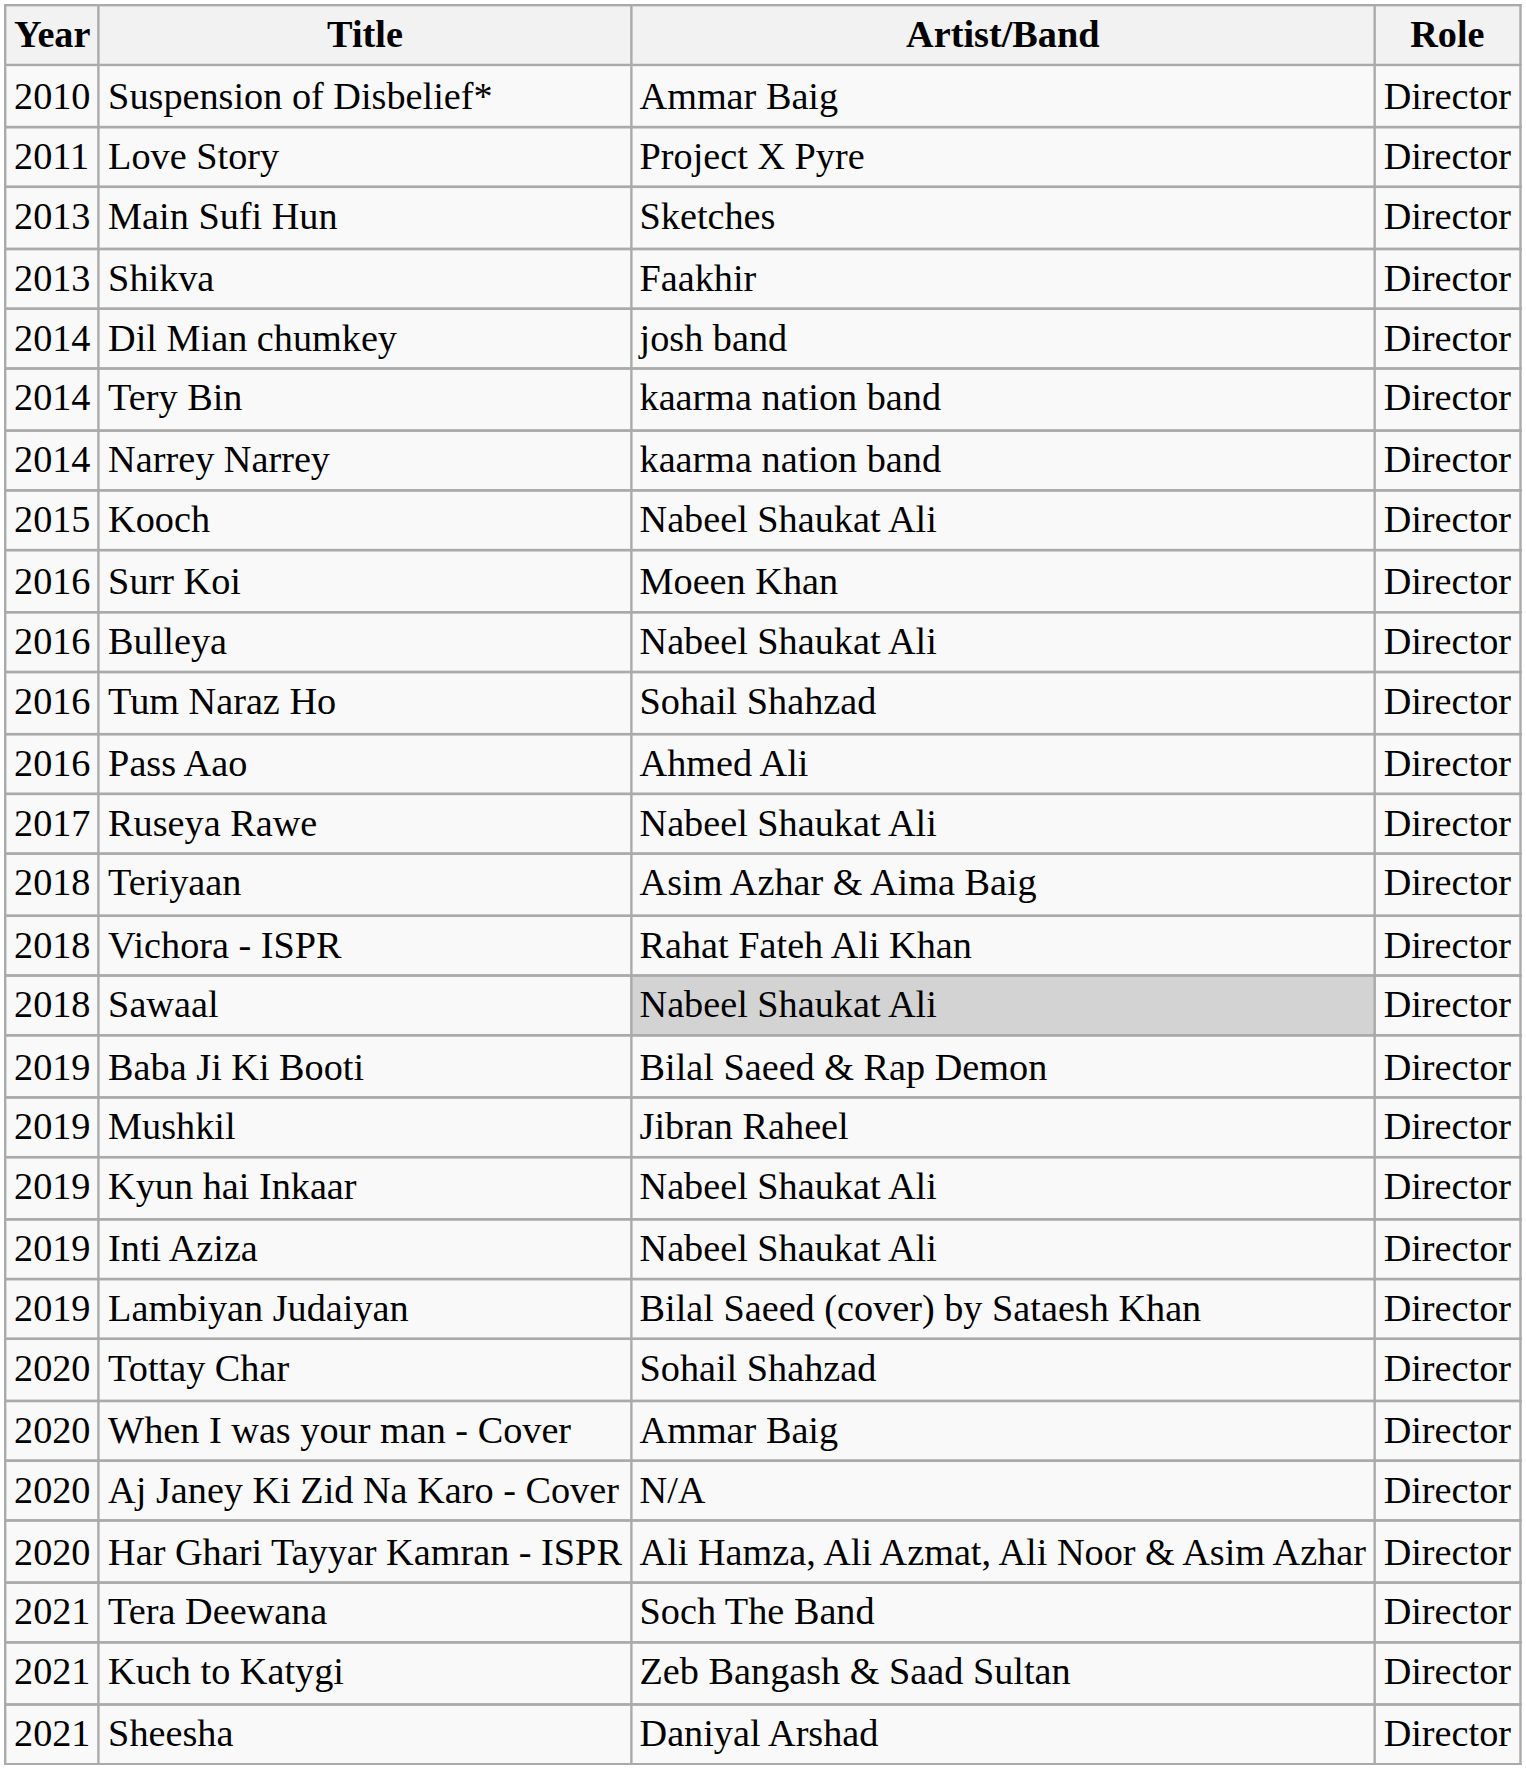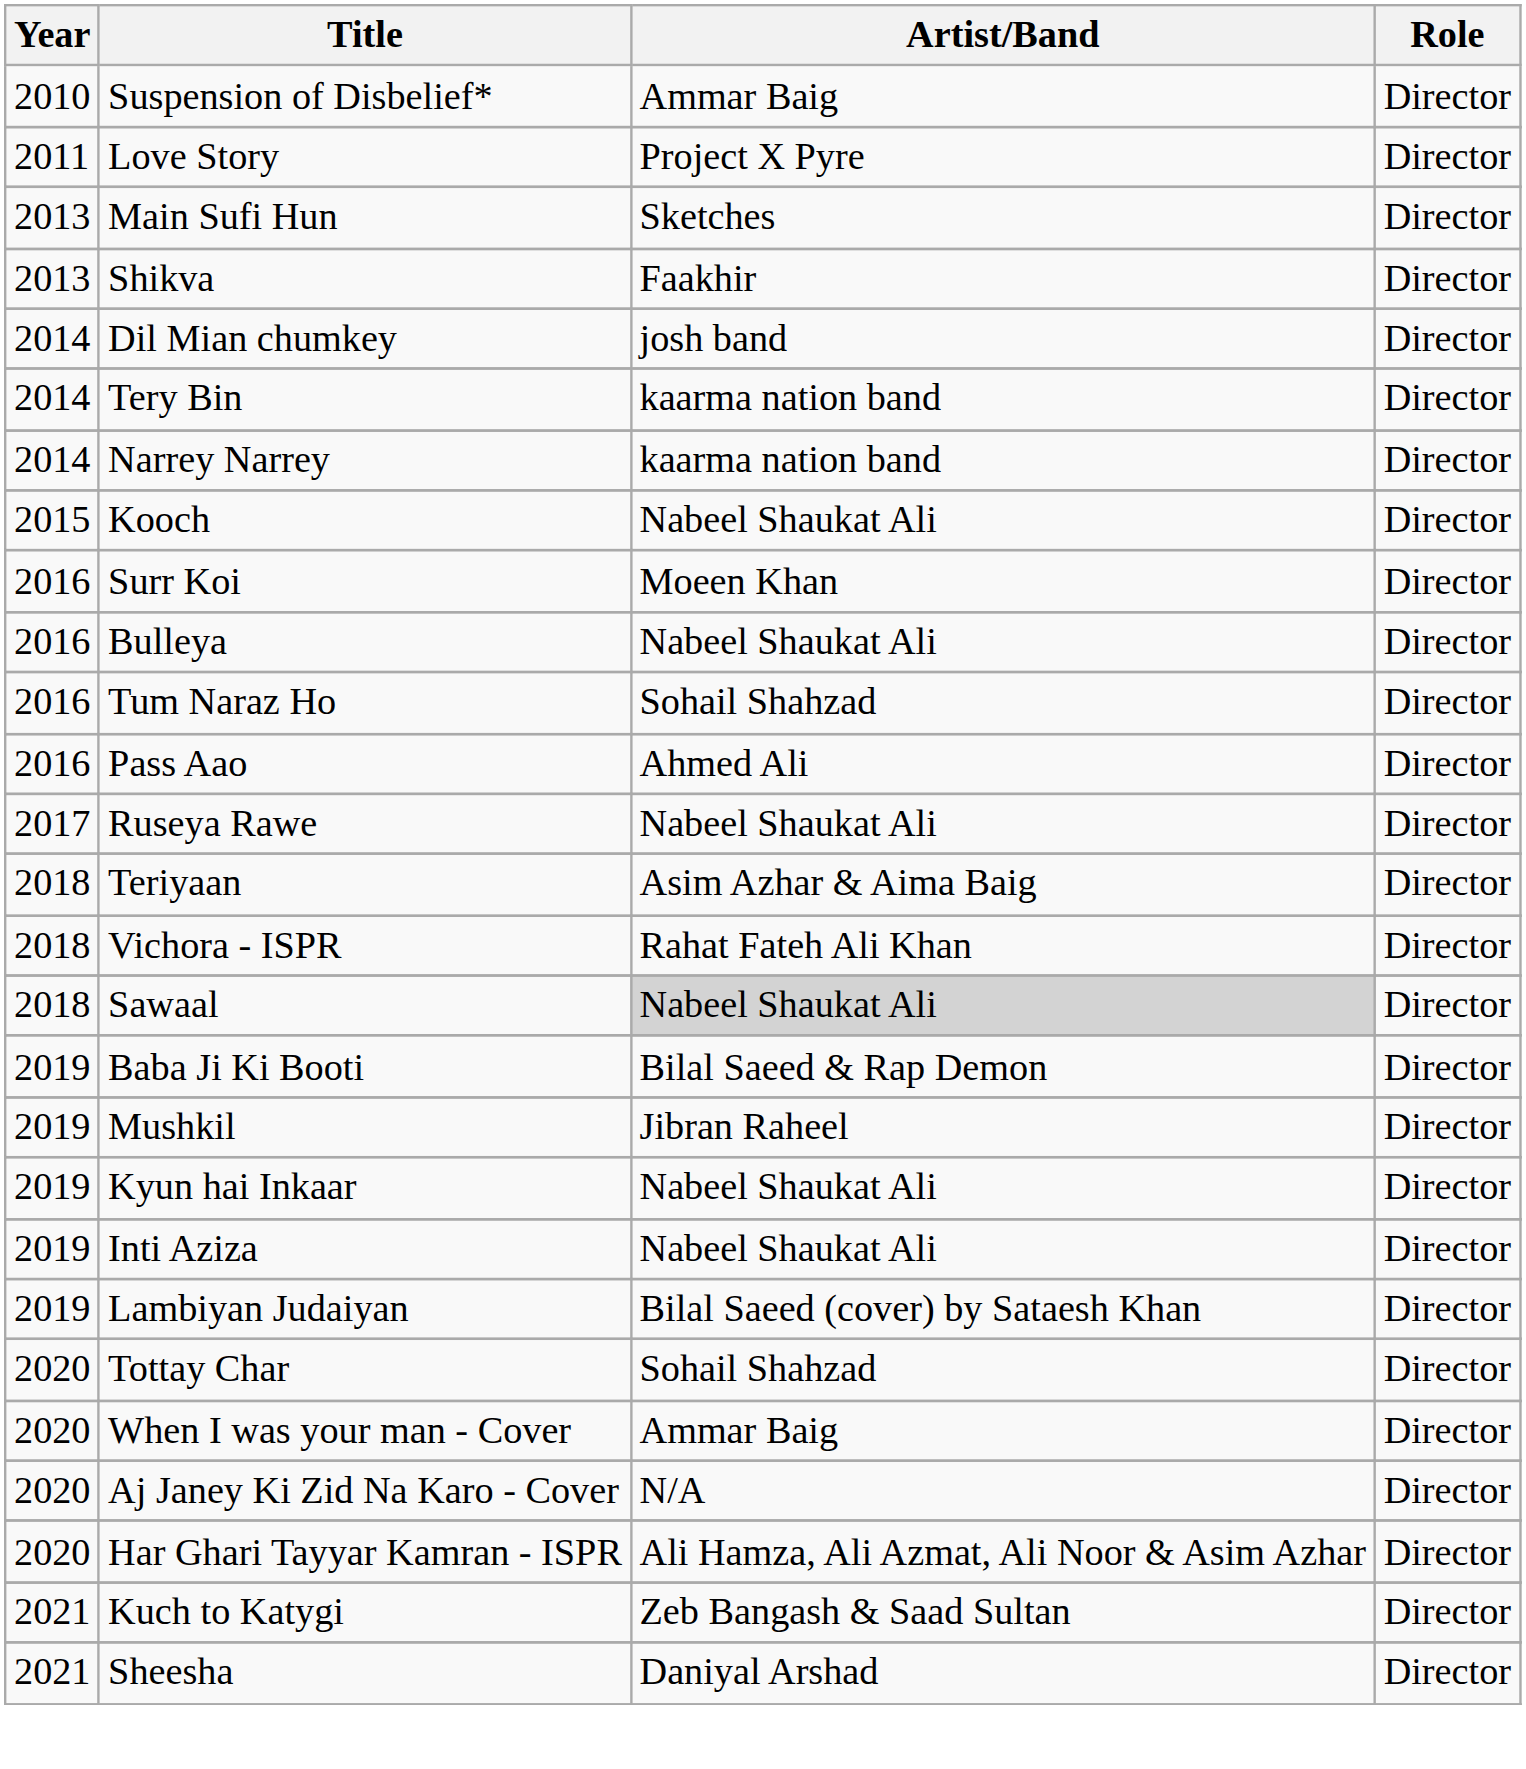- row: 2021 | Tera Deewana | Soch The Band | Director
